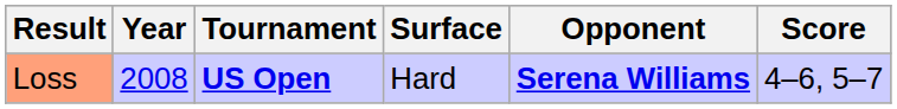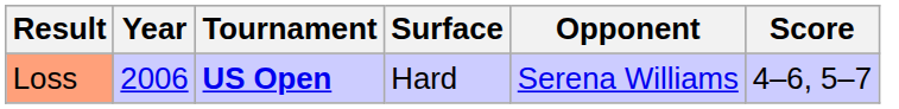Loss | Year: 2008 -> 2006
Loss | Opponent: bold -> normal
